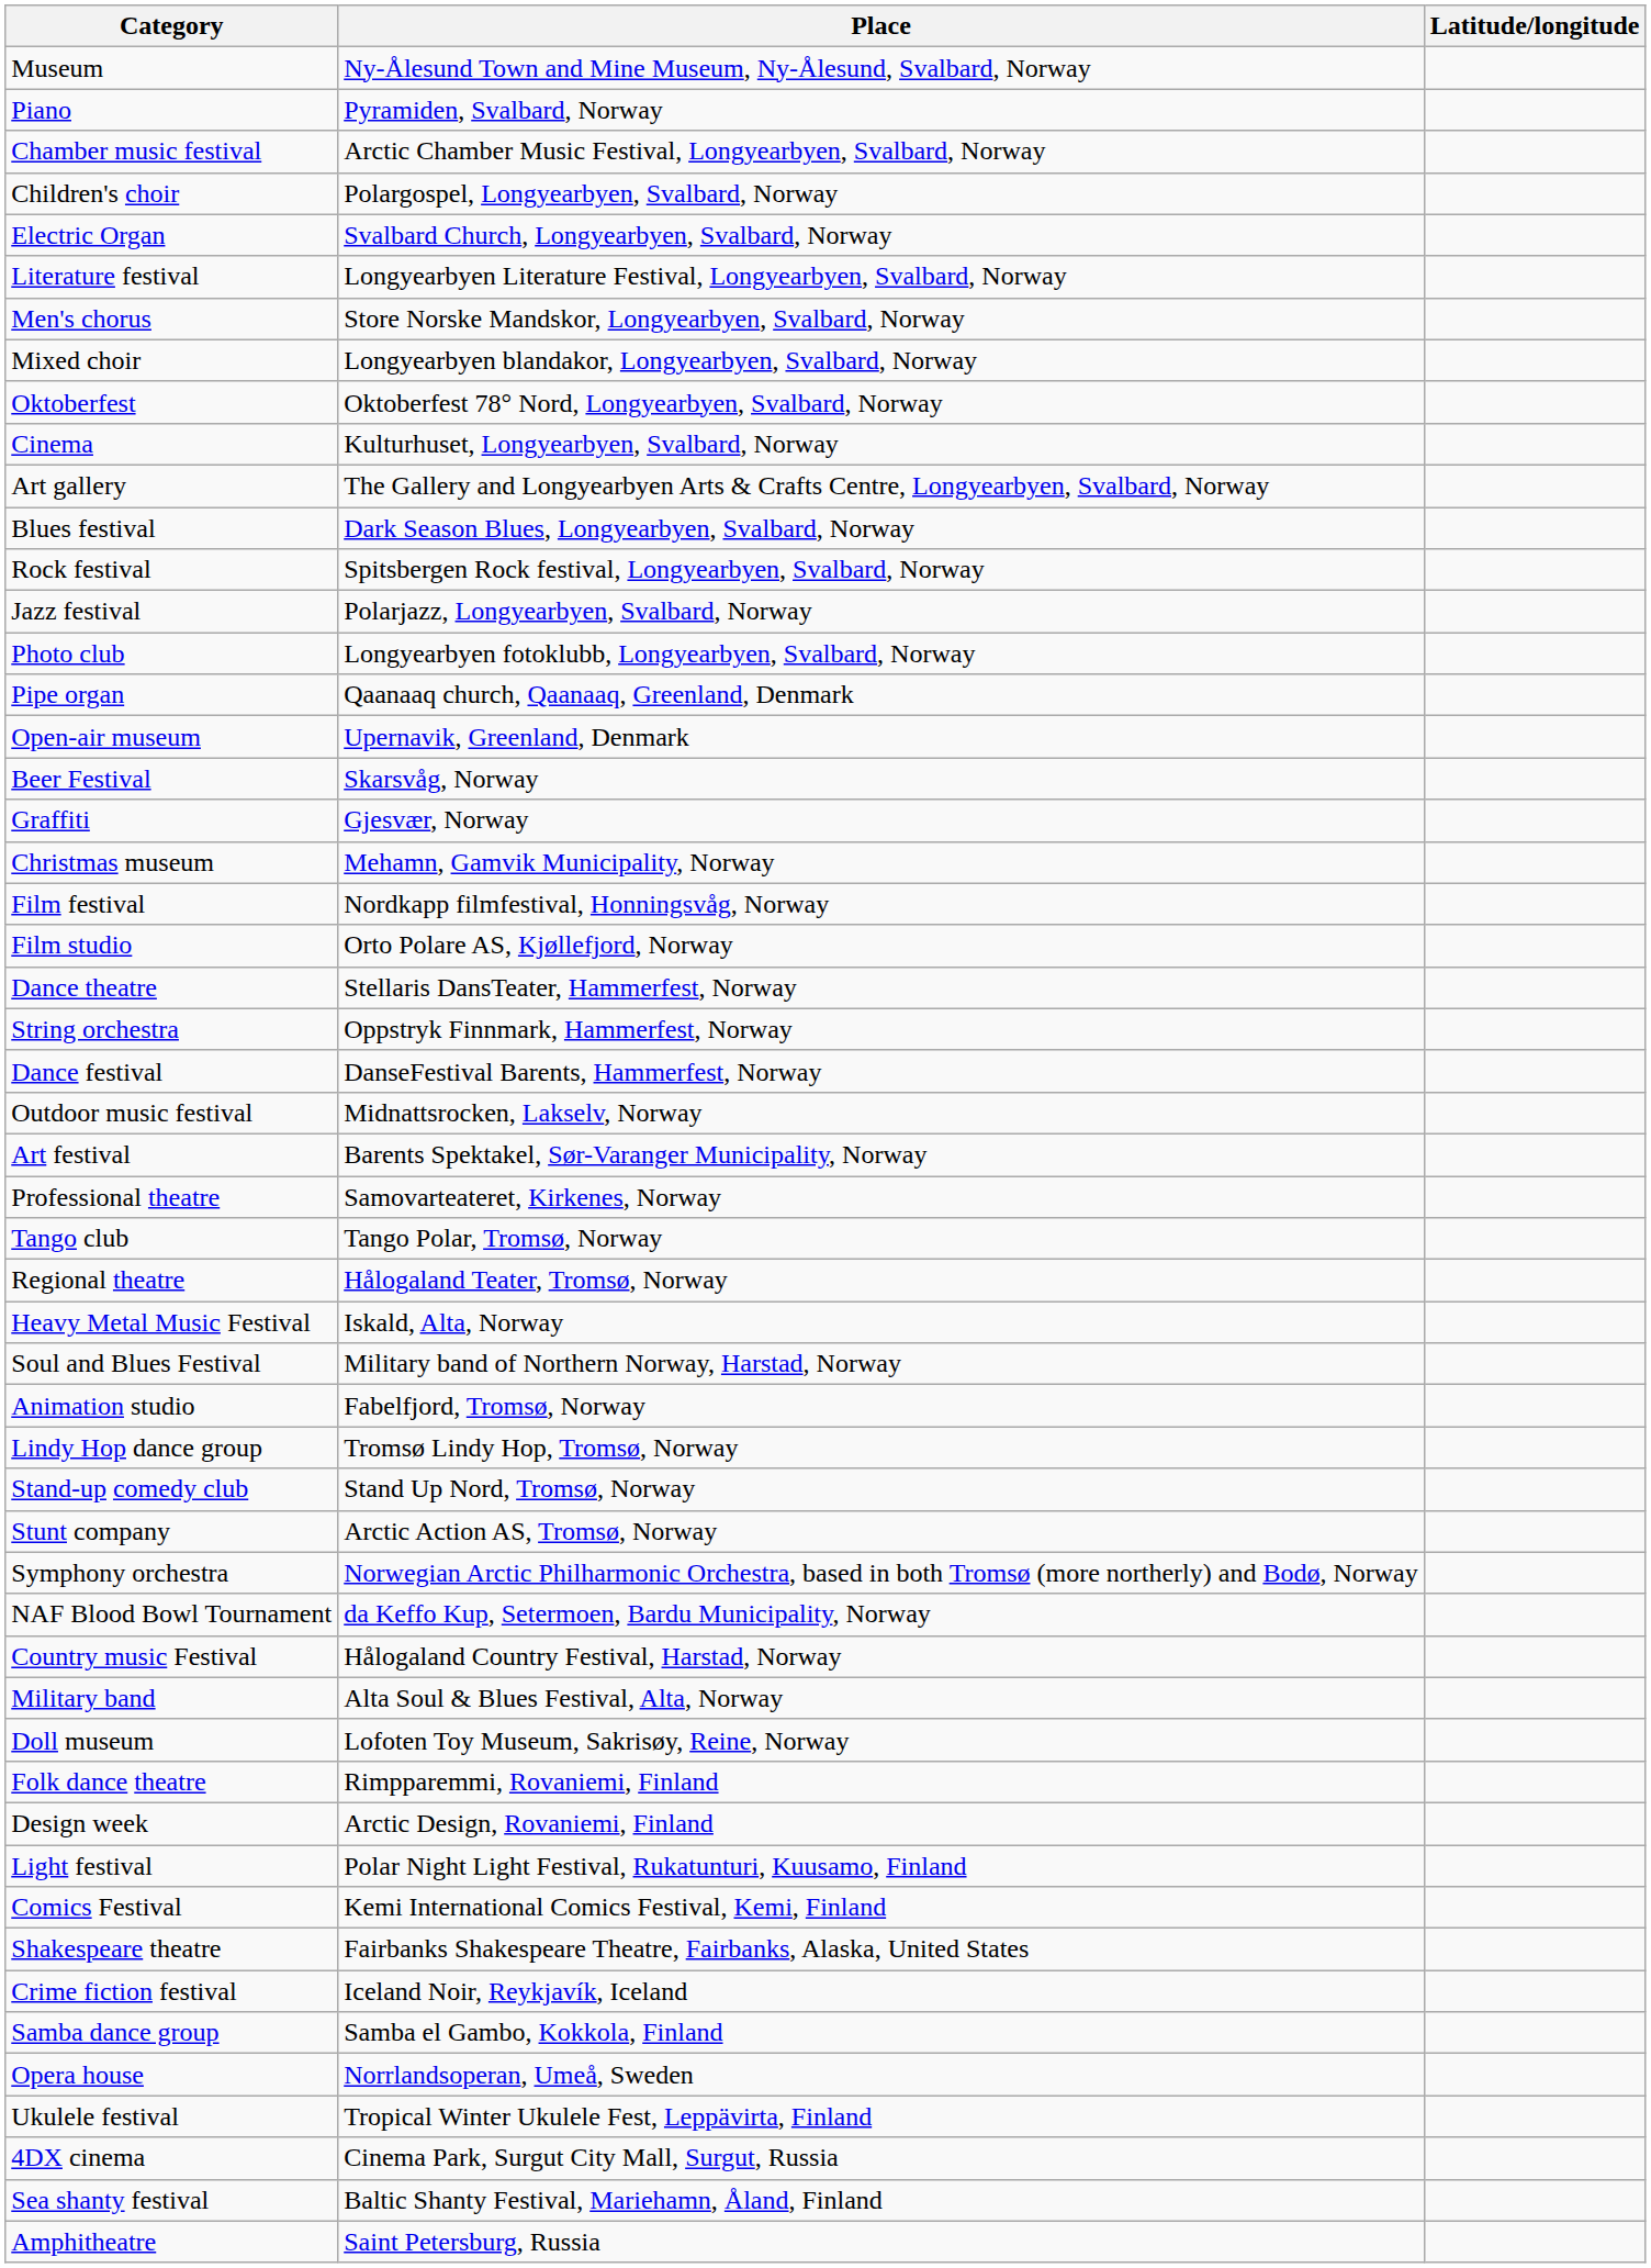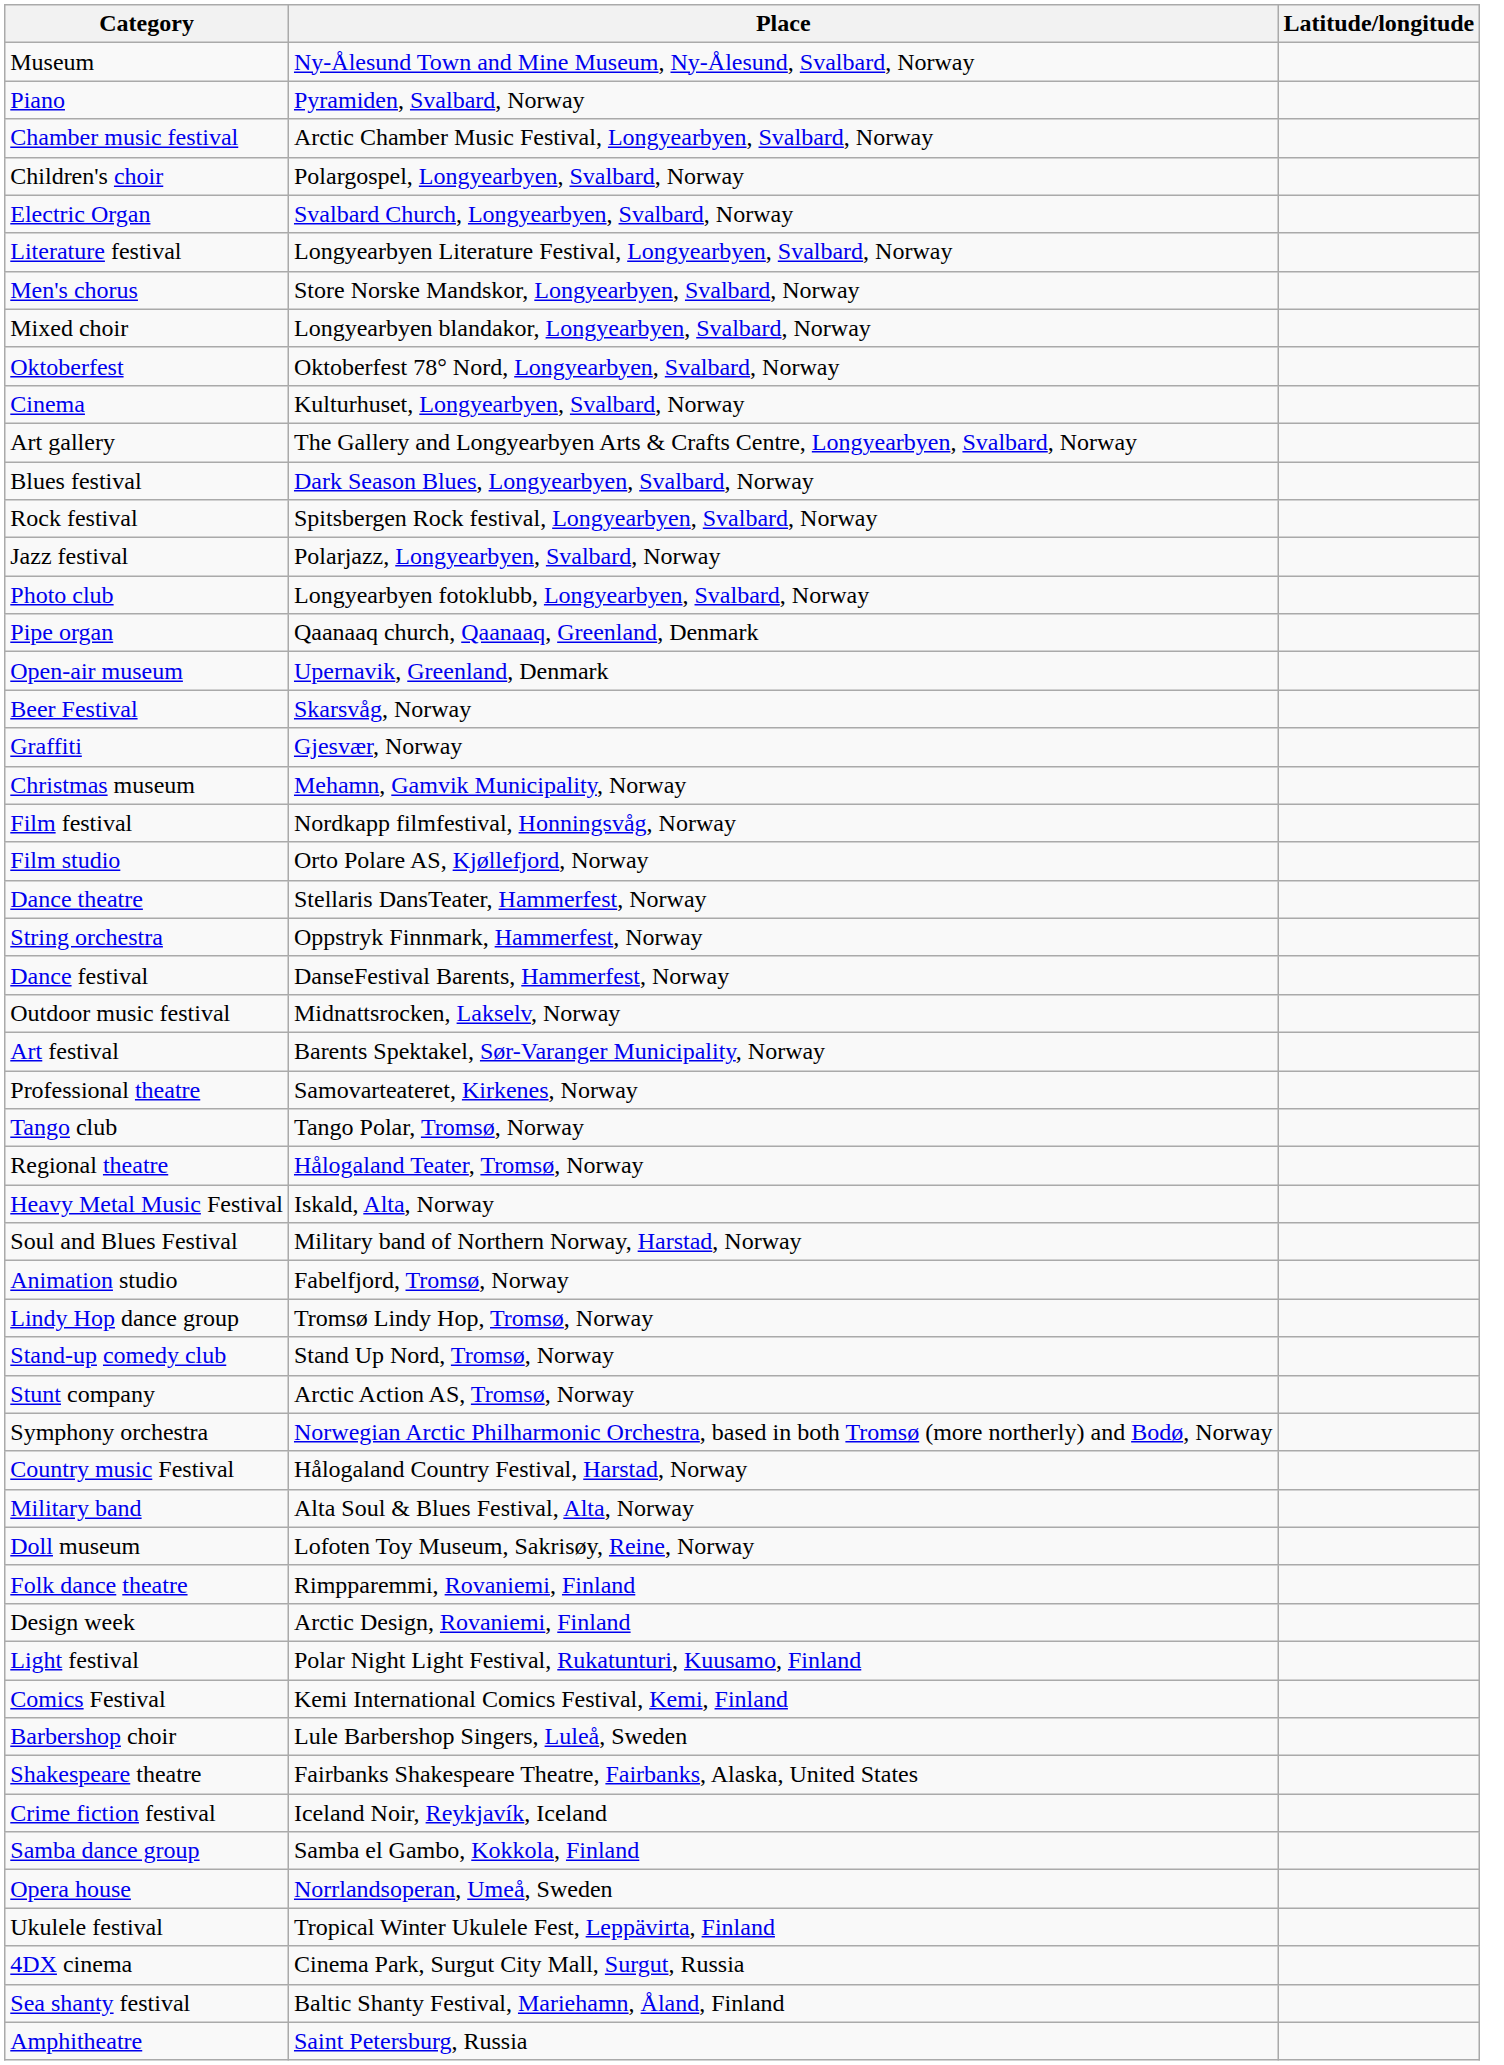- row: NAF Blood Bowl Tournament | da Keffo Kup, Setermoen, Bardu Municipality, Norway
+ row: Barbershop choir | Lule Barbershop Singers, Luleå, Sweden
